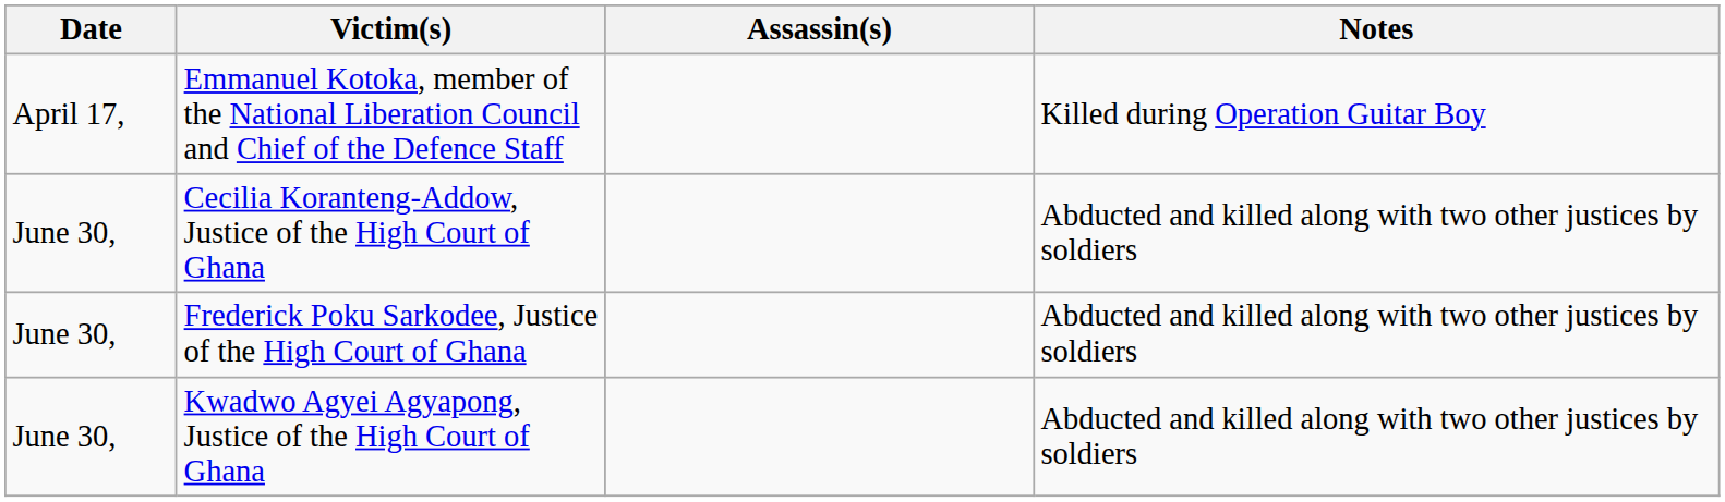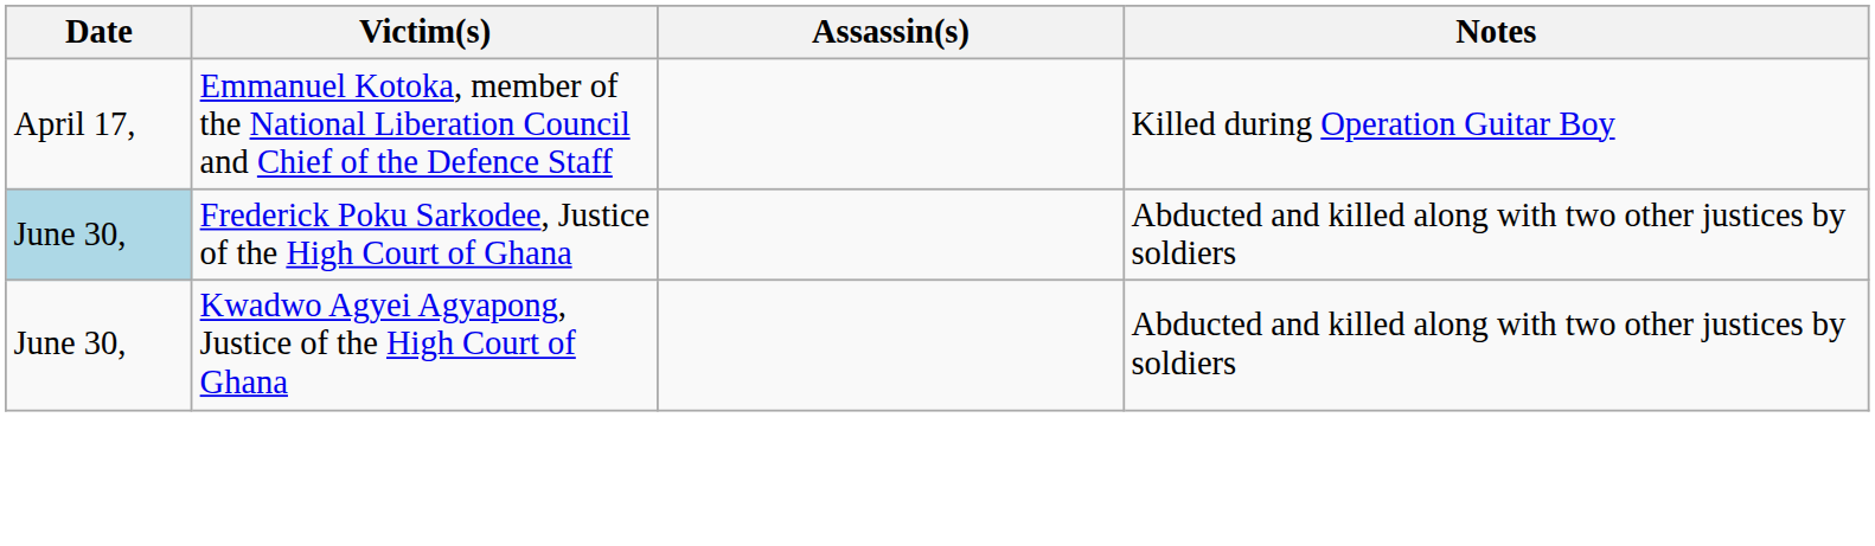- row: June 30, | Cecilia Koranteng-Addow, Justice of the High Court of Ghana | Abducted and killed along with two other justices by soldiers
Frederick Poku Sarkodee, Justice of the High Court of Ghana | Date: no background -> lightblue background
